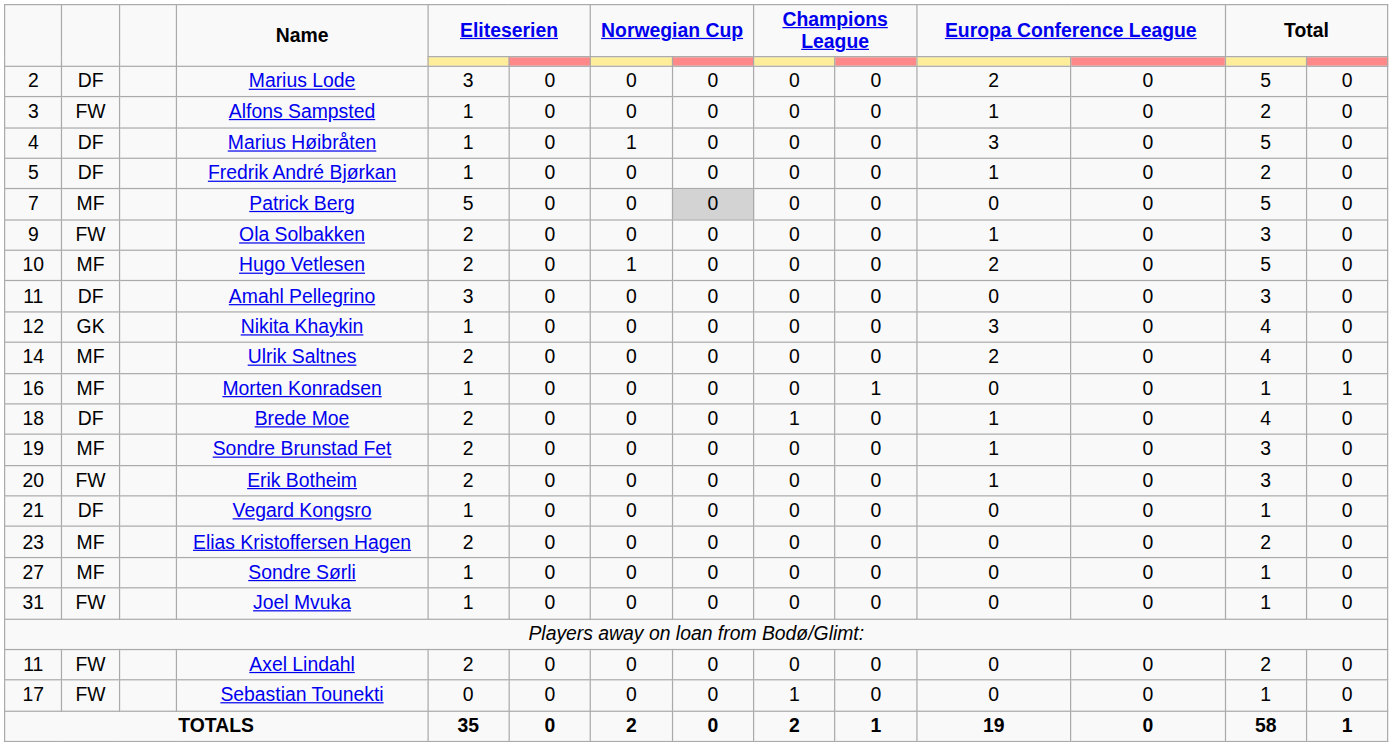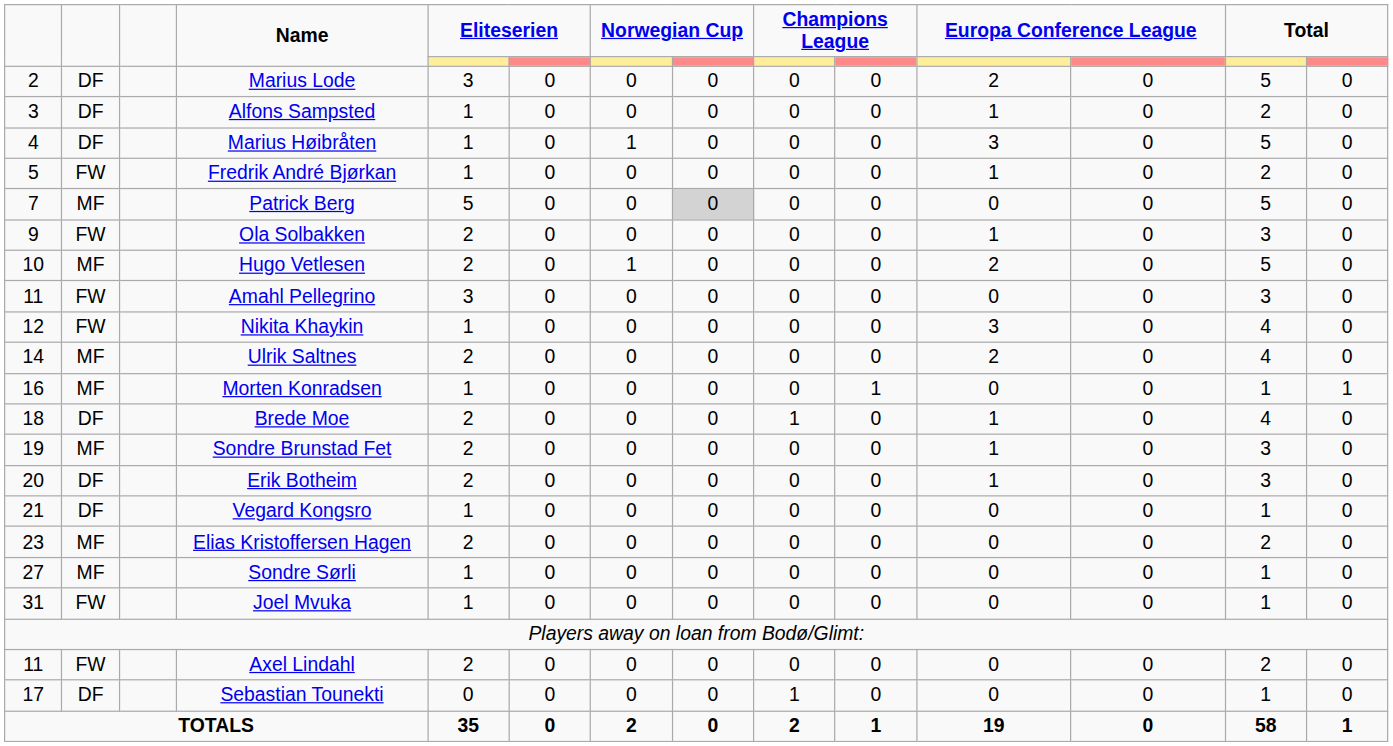Alfons Sampsted | column 2: FW -> DF
Fredrik André Bjørkan | column 2: DF -> FW
Amahl Pellegrino | column 2: DF -> FW
Nikita Khaykin | column 2: GK -> FW
Erik Botheim | column 2: FW -> DF
Sebastian Tounekti | column 2: FW -> DF
